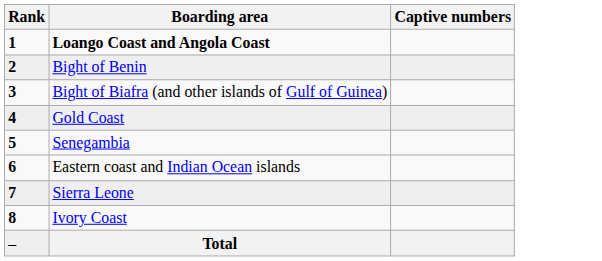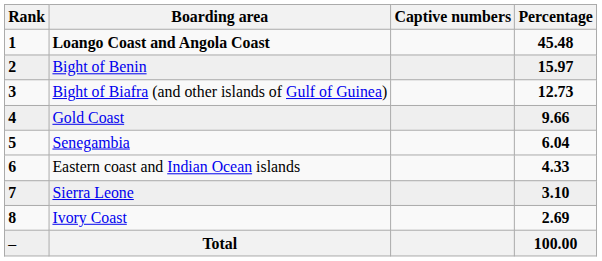+ column: Percentage | 45.48 | 15.97 | 12.73 | 9.66 | 6.04 | 4.33 | 3.10 | 2.69 | 100.00
